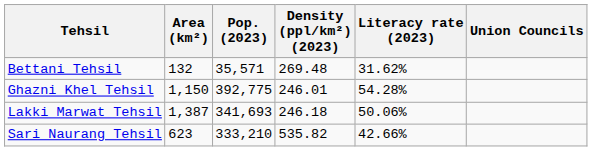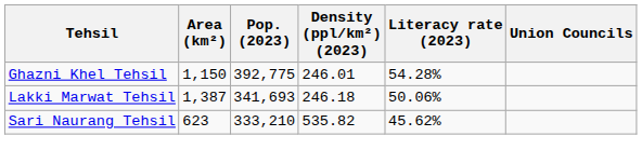- row: Bettani Tehsil | 132 | 35,571 | 269.48 | 31.62%
Sari Naurang Tehsil | Literacy rate (2023): 42.66% -> 45.62%
